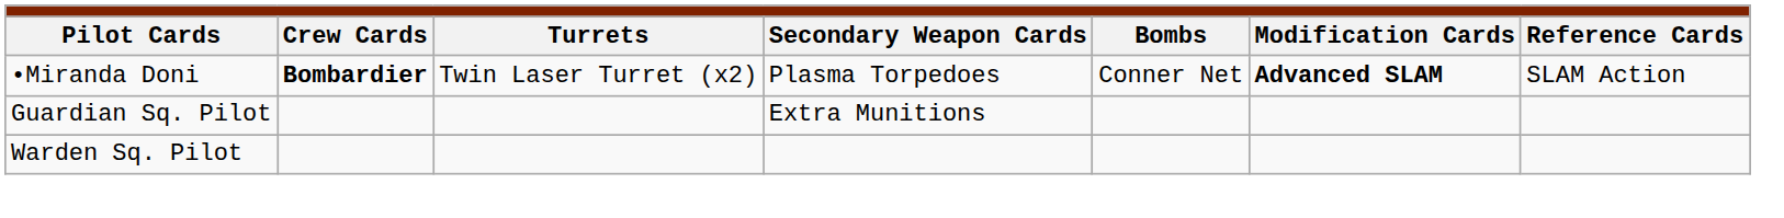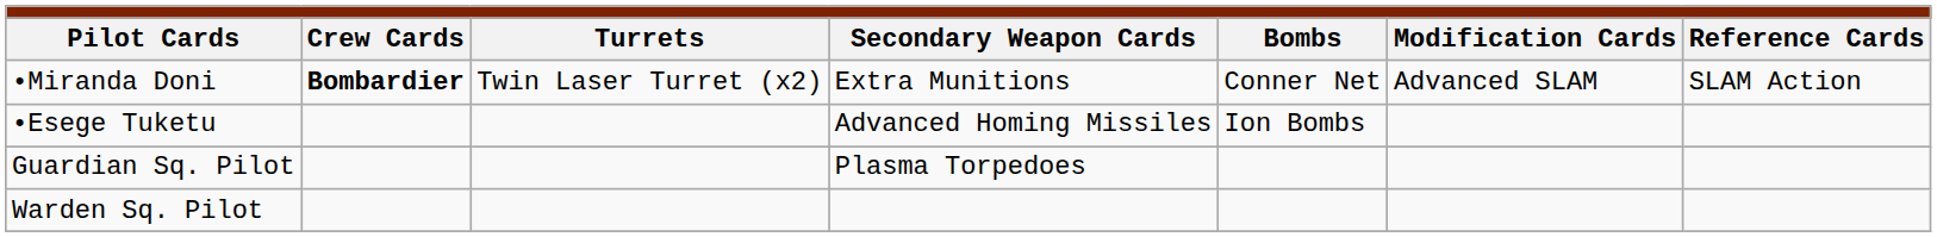•Miranda Doni | column 4: Plasma Torpedoes -> Extra Munitions
•Miranda Doni | column 6: bold -> normal
+ row: •Esege Tuketu | Advanced Homing Missiles | Ion Bombs
Guardian Sq. Pilot | column 4: Extra Munitions -> Plasma Torpedoes
